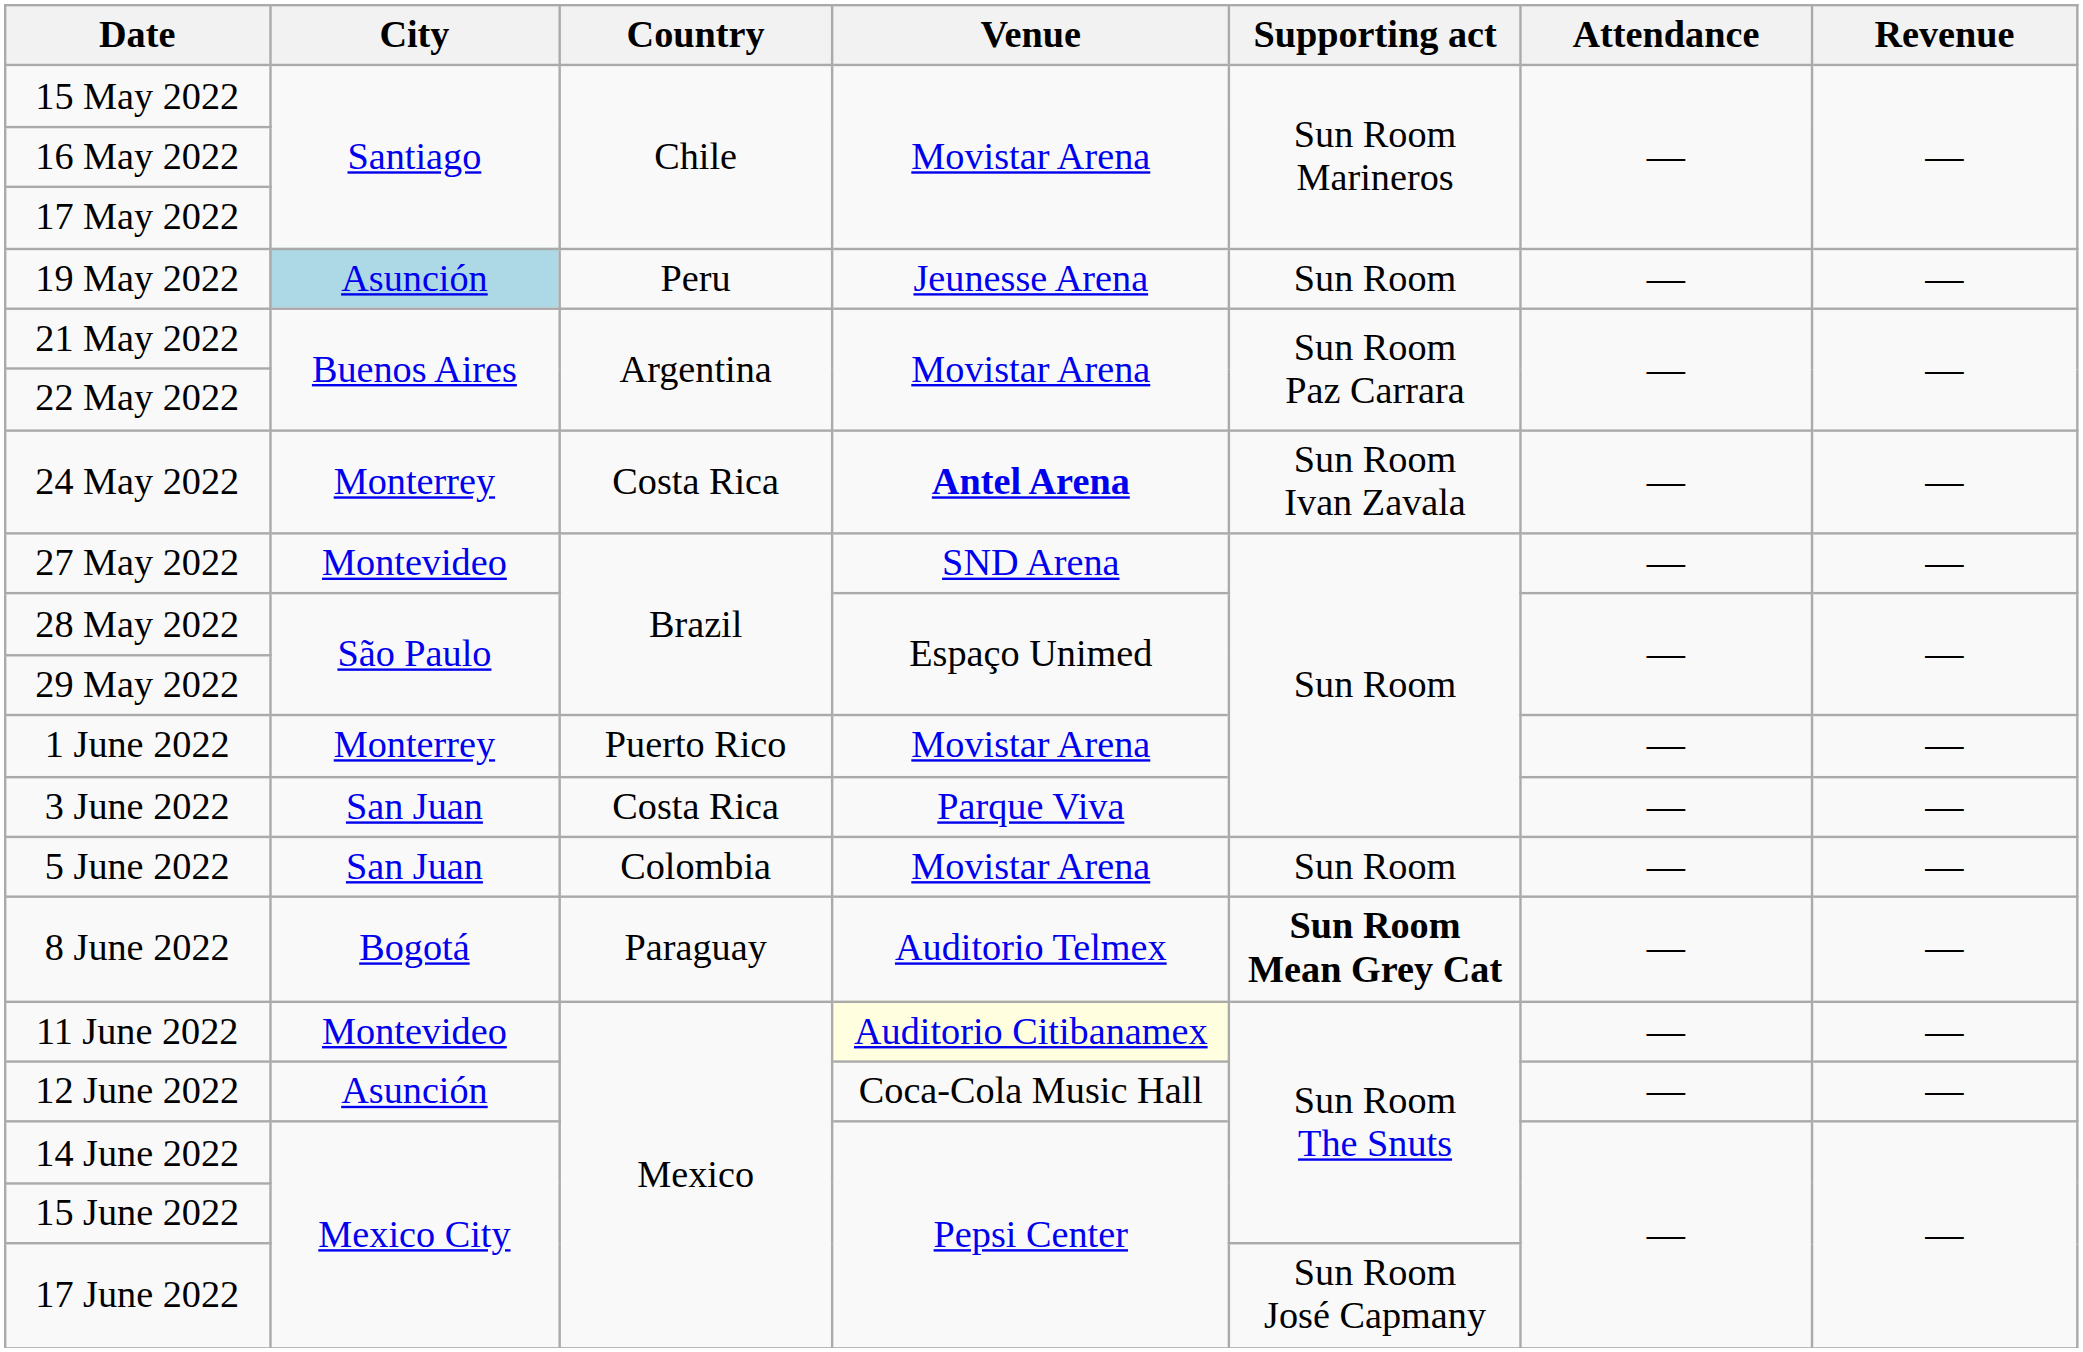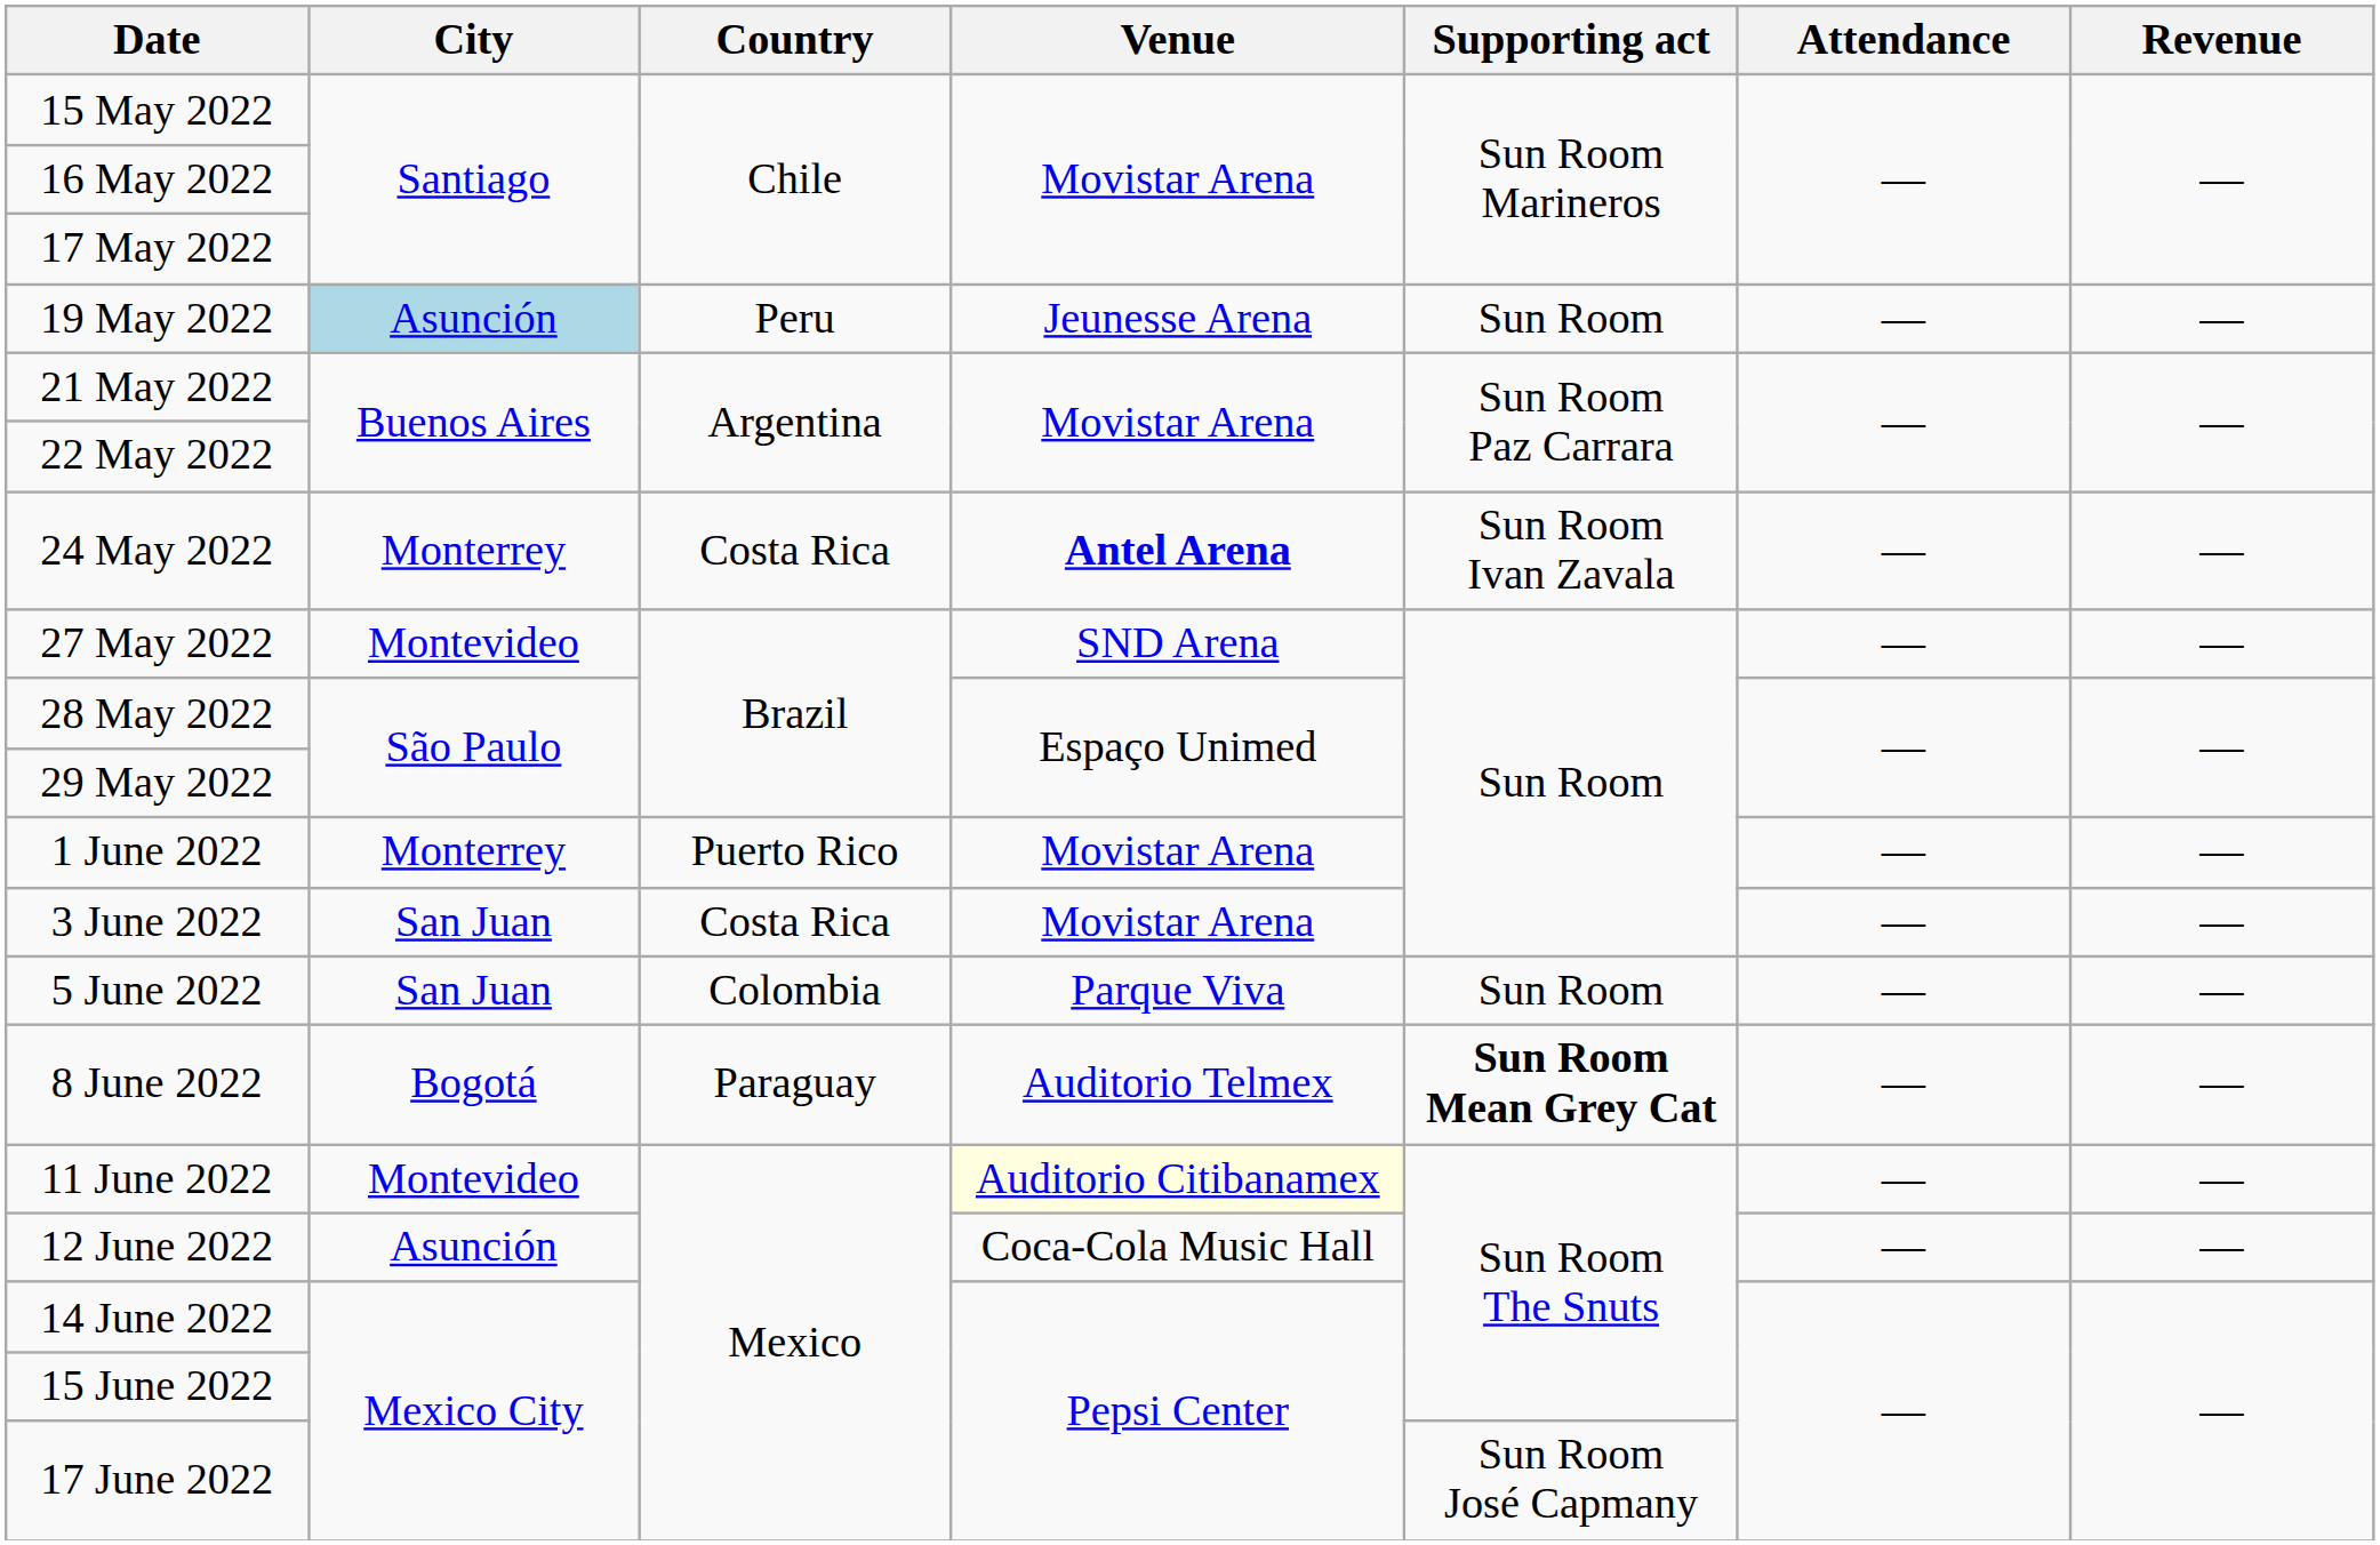3 June 2022 | Venue: Parque Viva -> Movistar Arena
5 June 2022 | Venue: Movistar Arena -> Parque Viva
